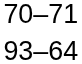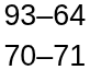rows swapped: 93–64 <-> 70–71
